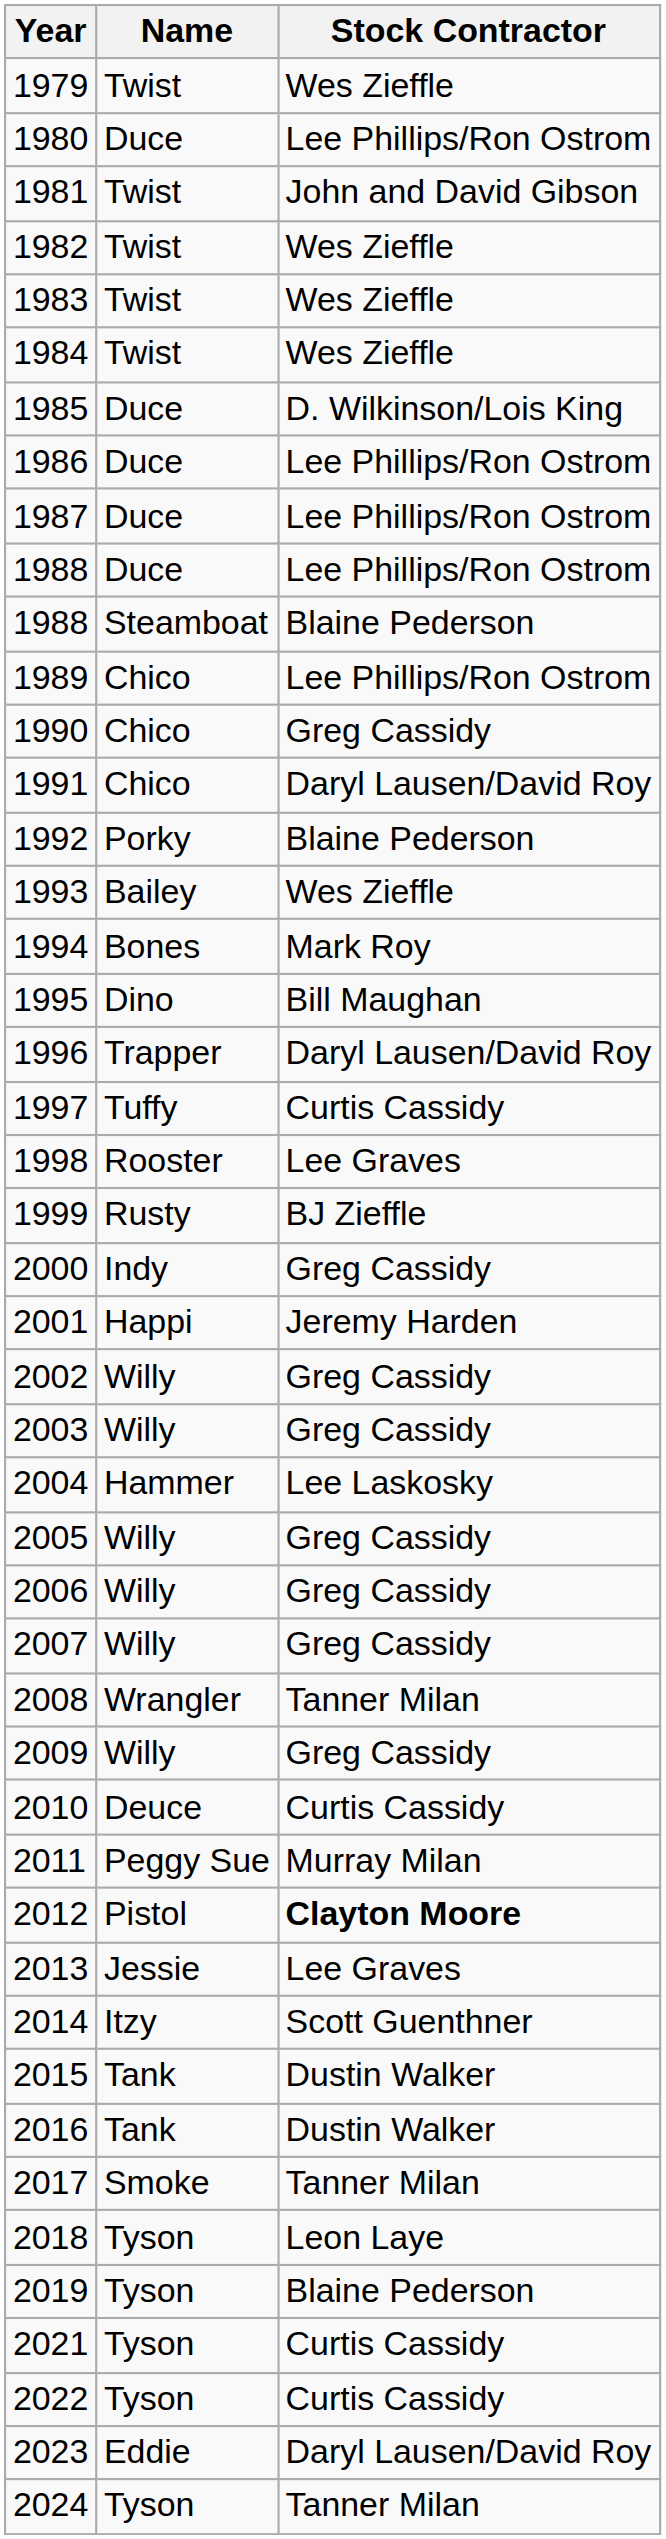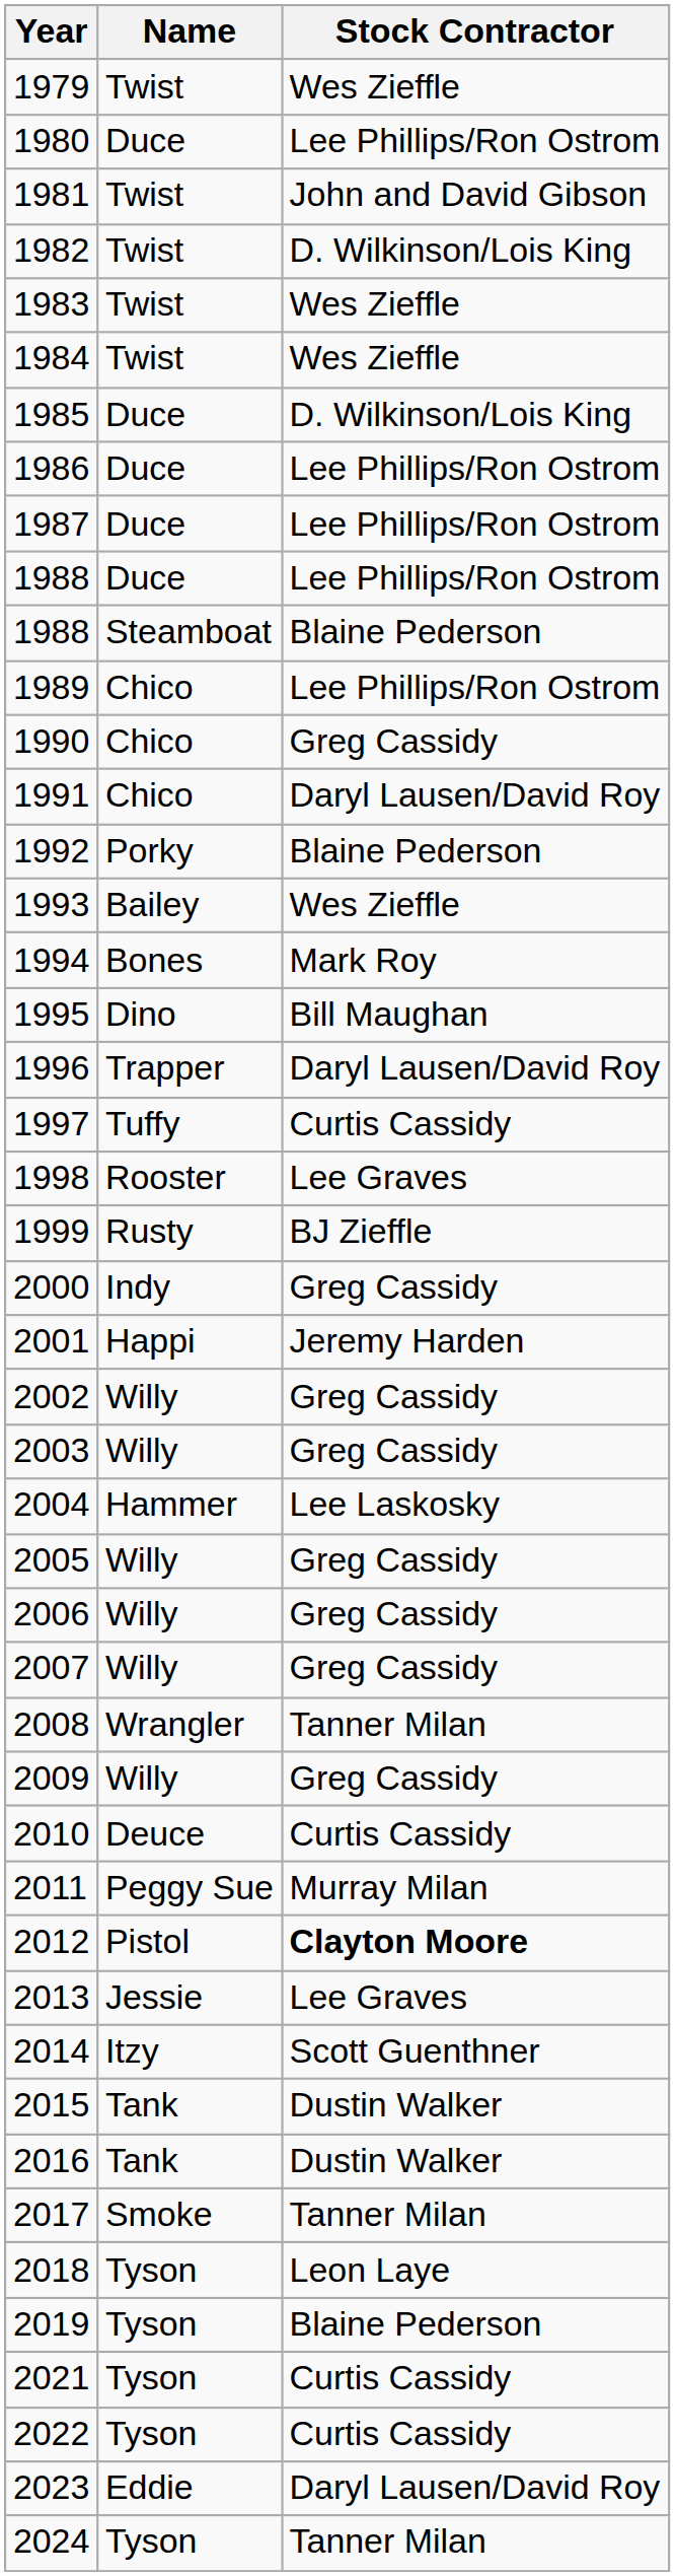1982 | Stock Contractor: Wes Zieffle -> D. Wilkinson/Lois King
